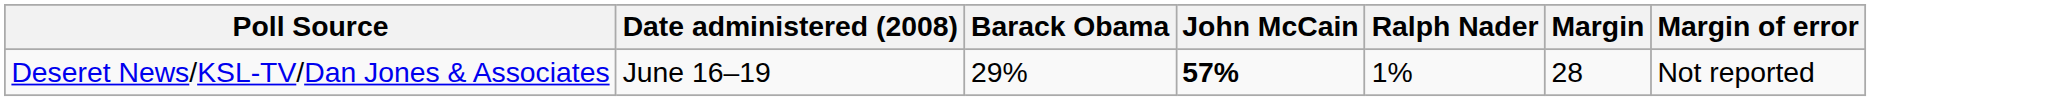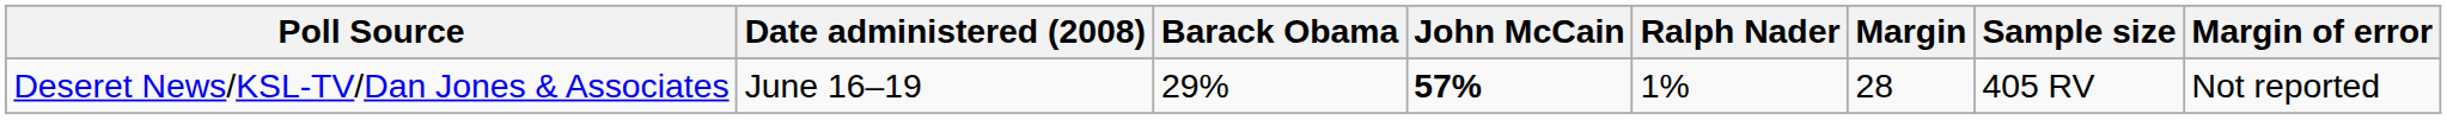+ column: Sample size | 405 RV
